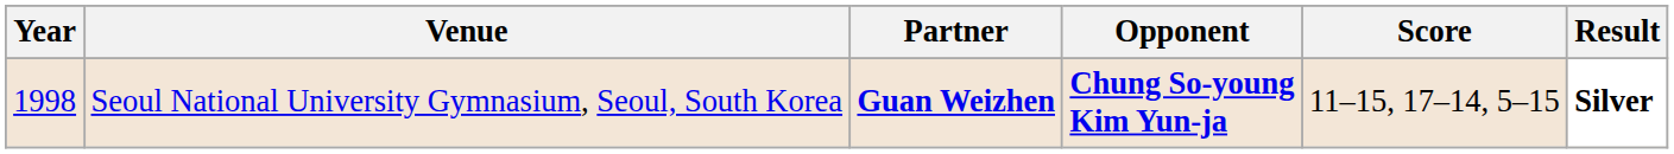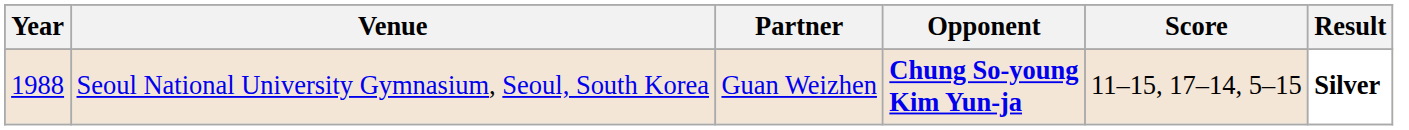Seoul National University Gymnasium, Seoul, South Korea | Year: 1998 -> 1988
Seoul National University Gymnasium, Seoul, South Korea | Partner: bold -> normal
